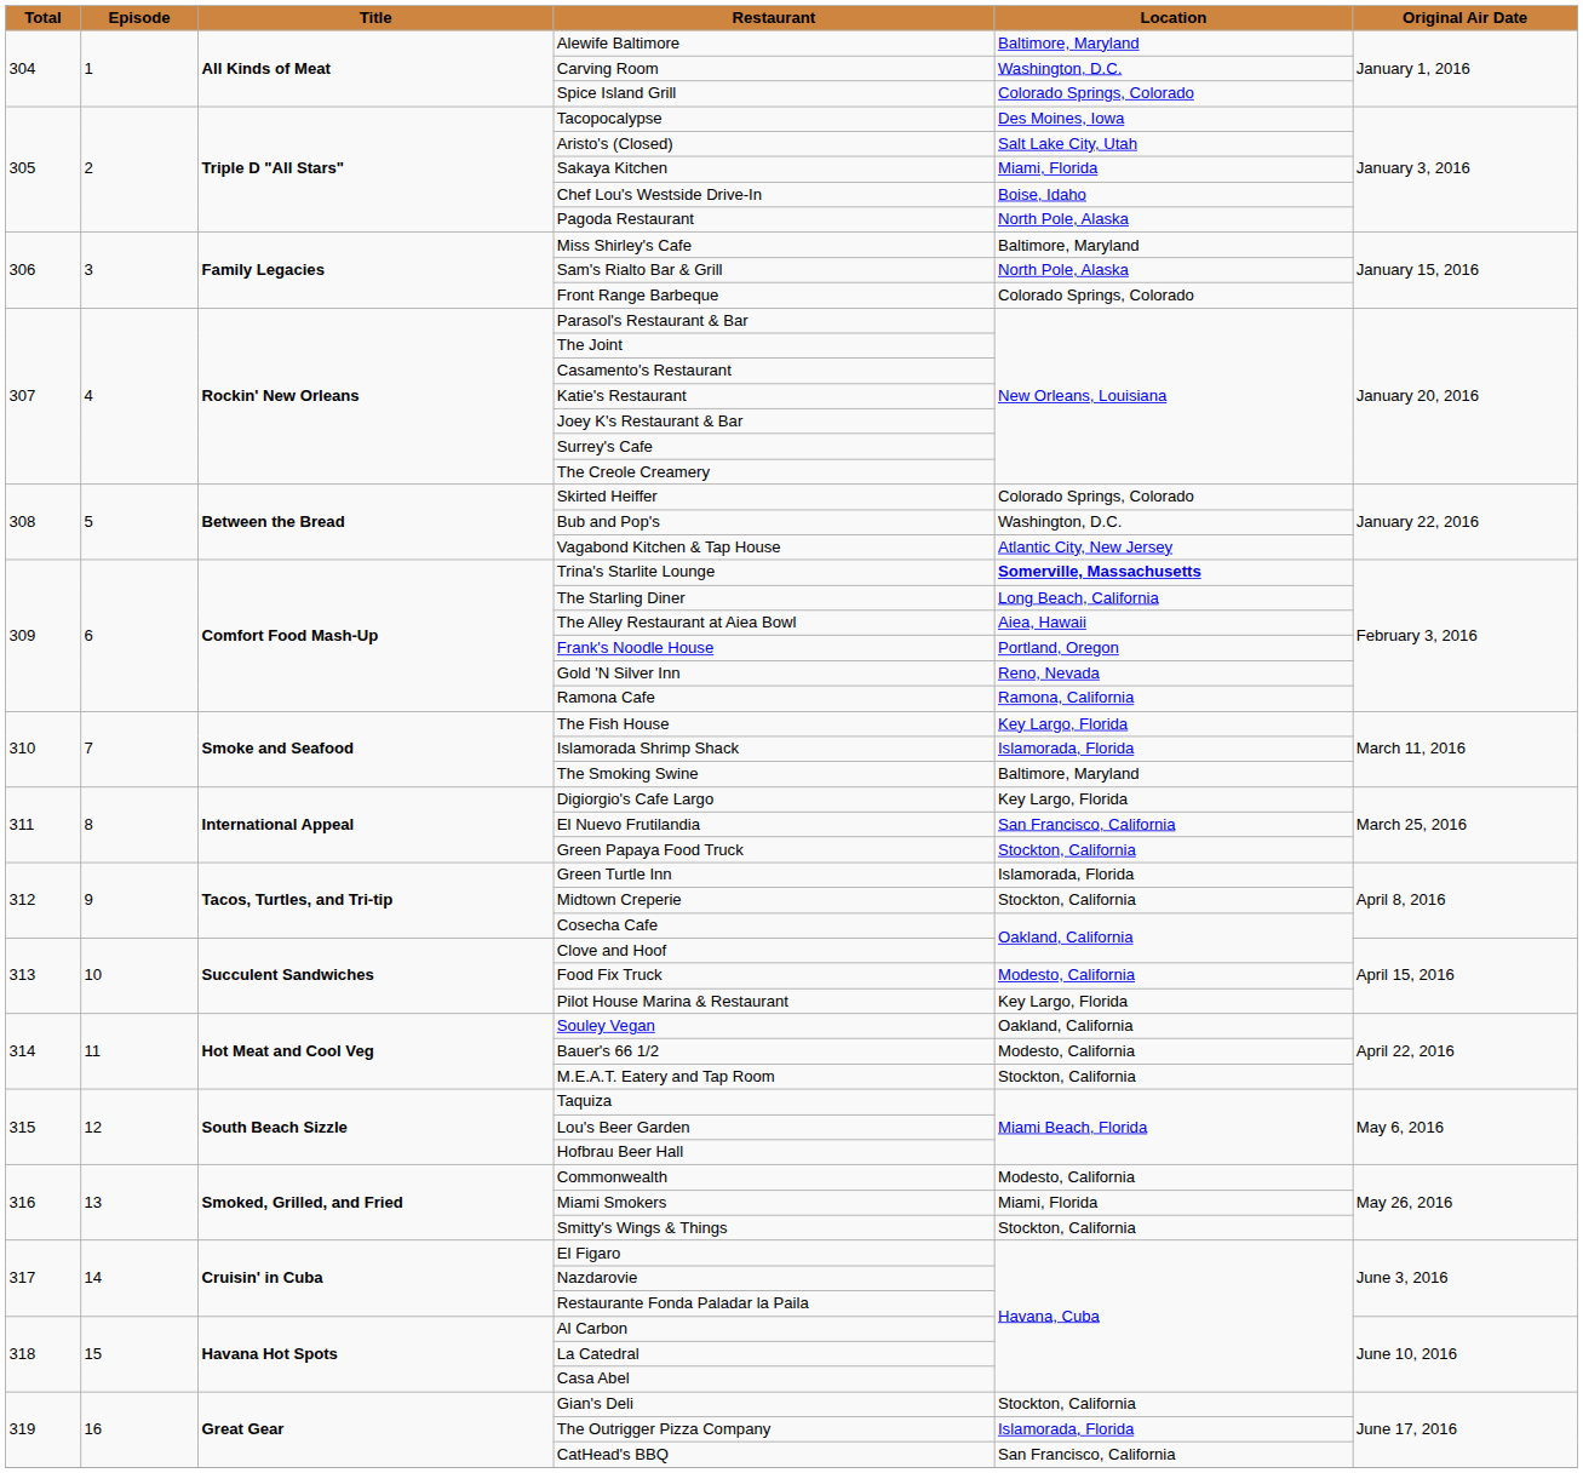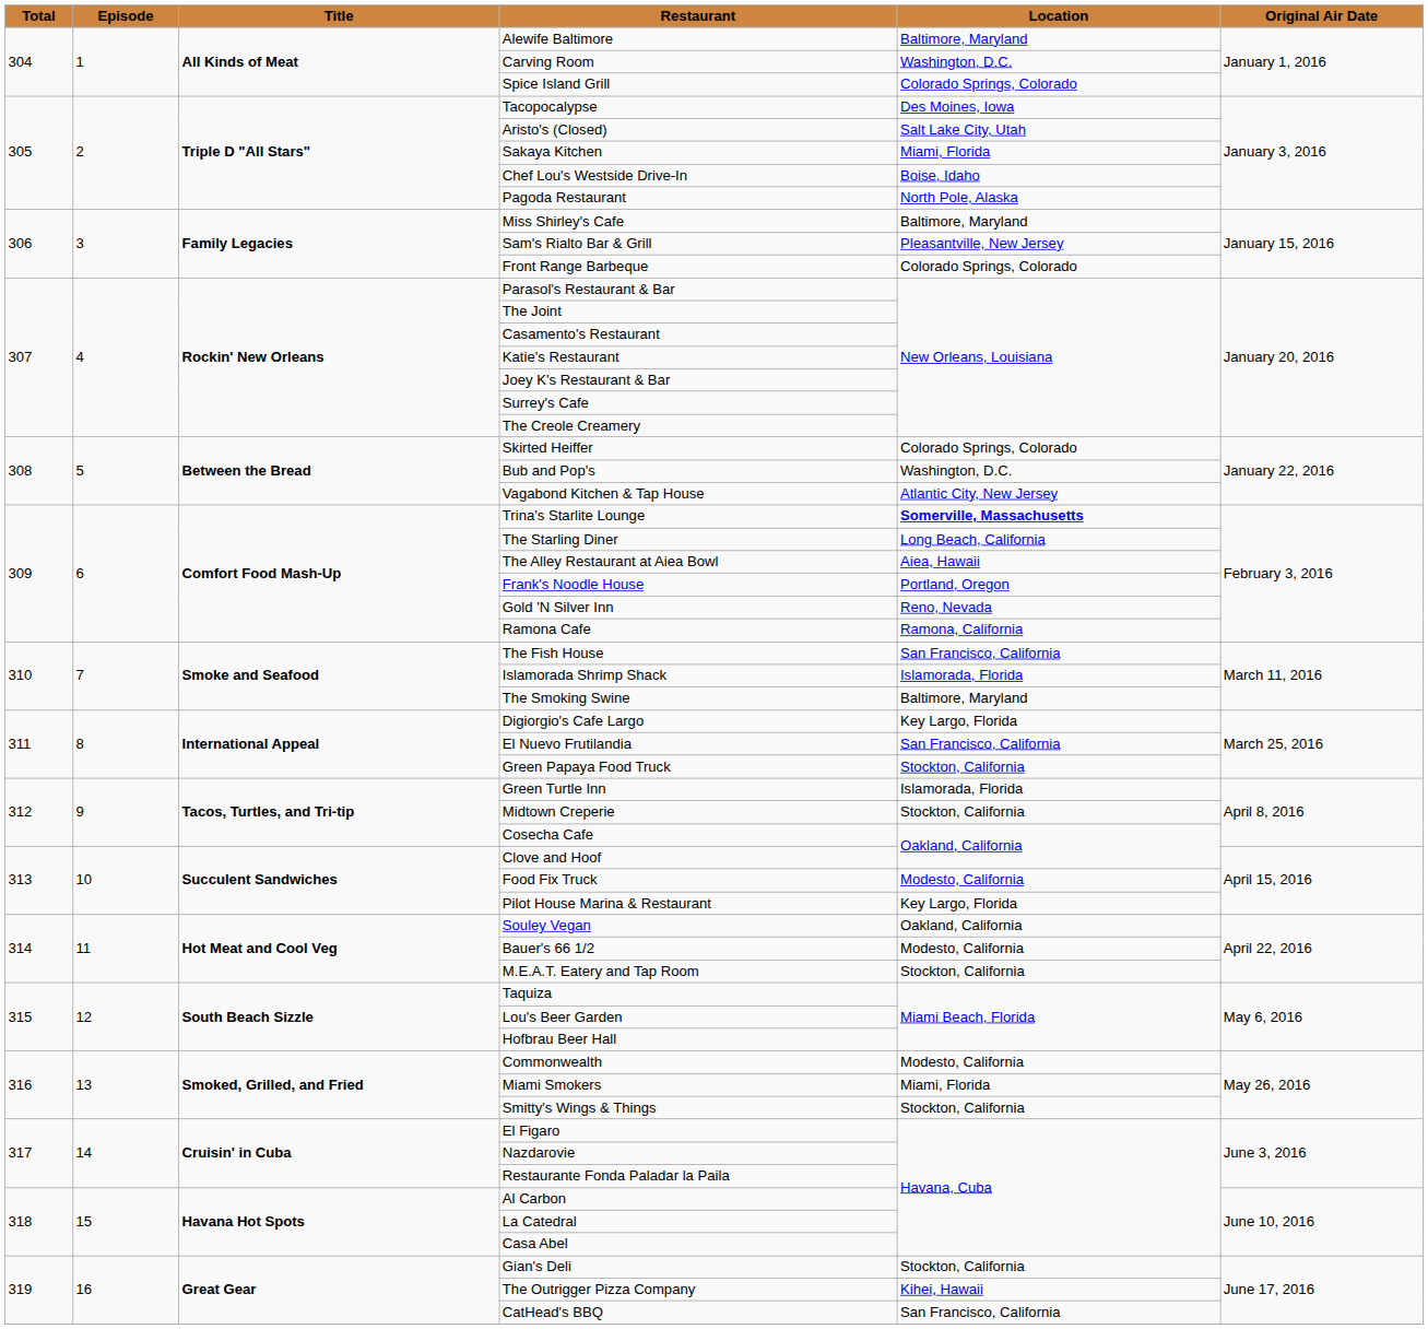Sam's Rialto Bar & Grill | Location: North Pole, Alaska -> Pleasantville, New Jersey
The Fish House | Location: Key Largo, Florida -> San Francisco, California
The Outrigger Pizza Company | Location: Islamorada, Florida -> Kihei, Hawaii
